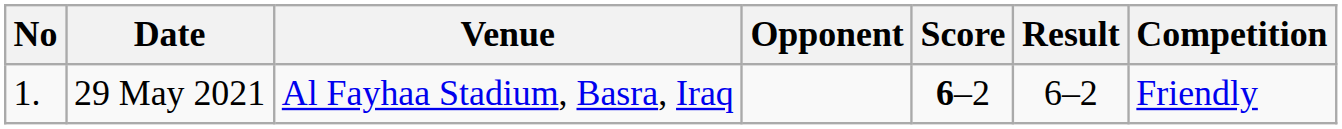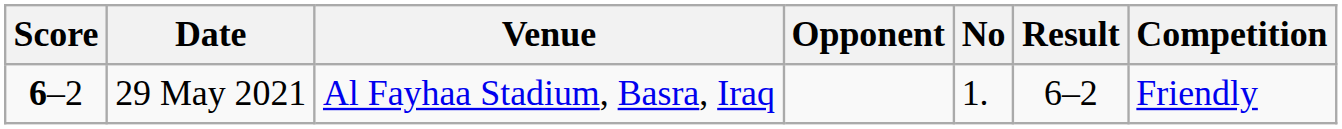columns swapped: No <-> Score
